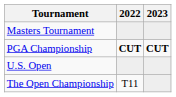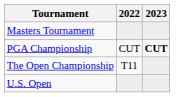PGA Championship | 2022: bold -> normal
rows swapped: U.S. Open <-> The Open Championship
